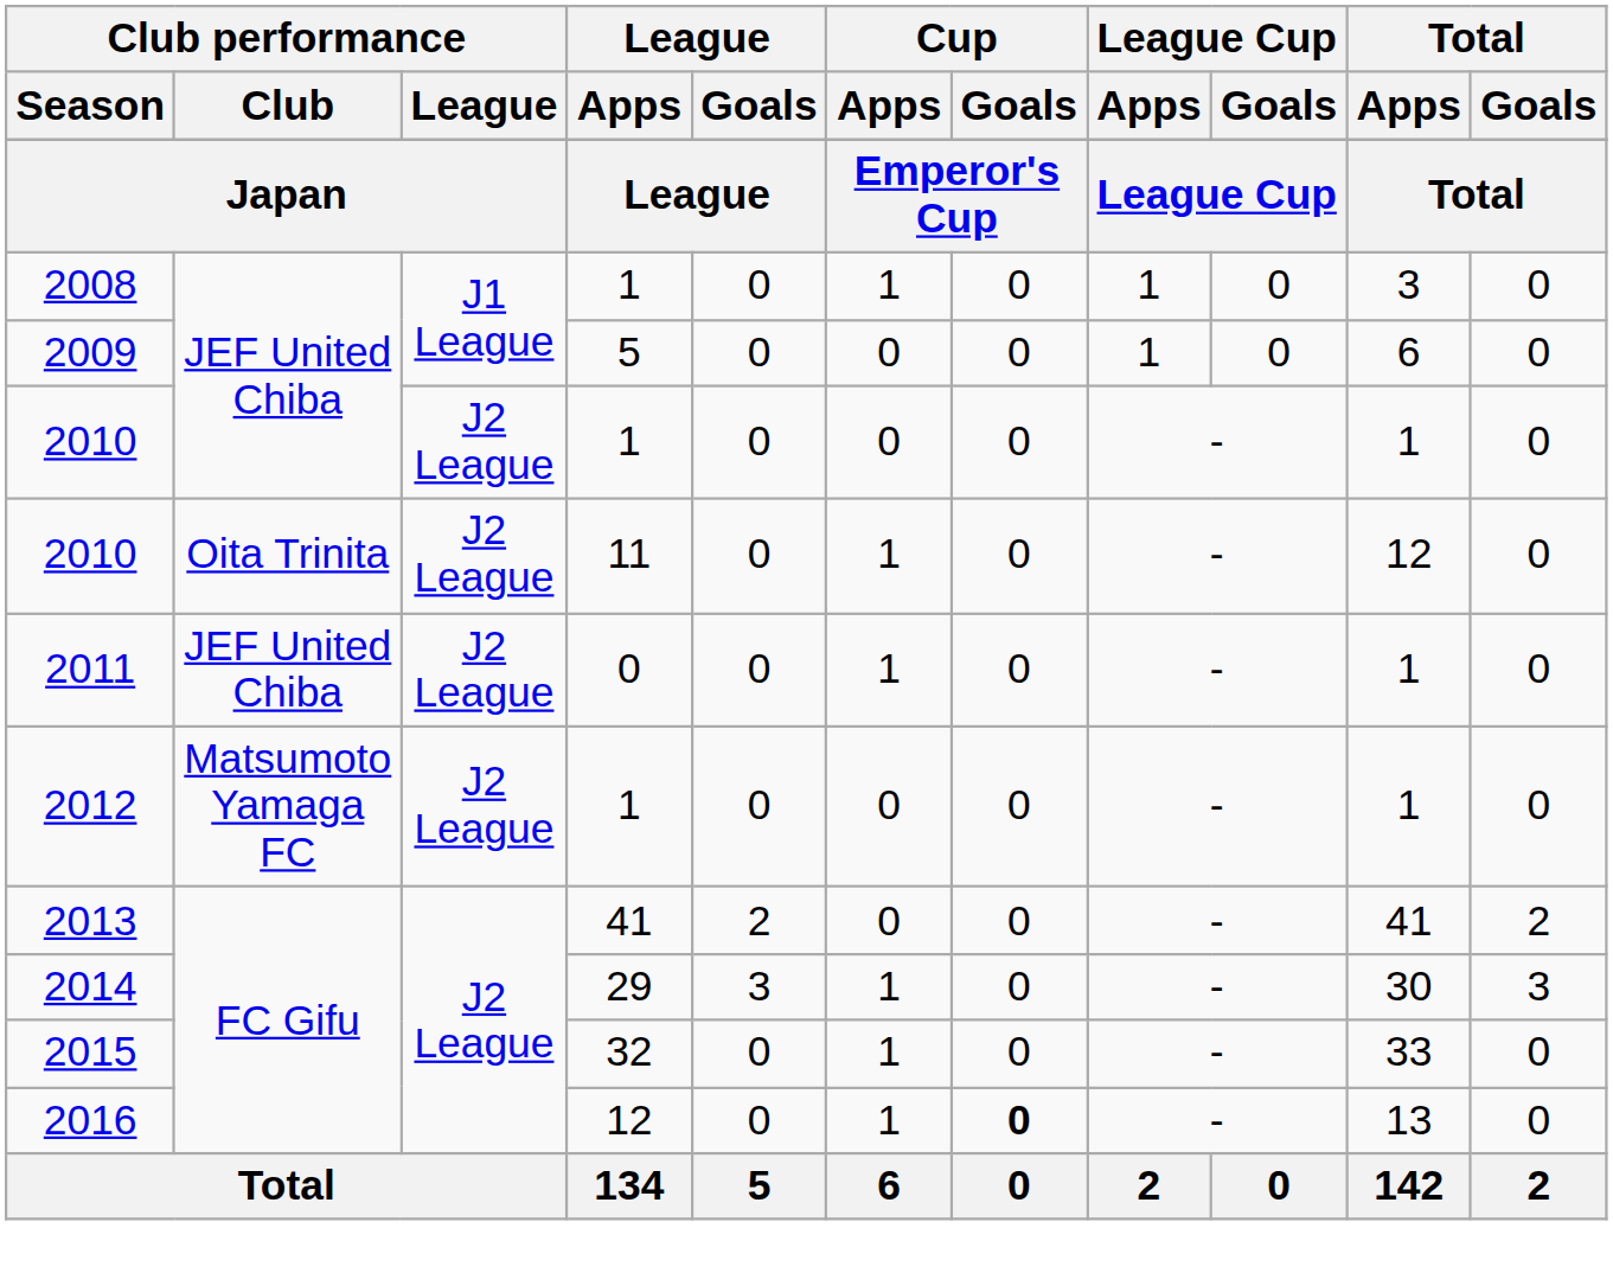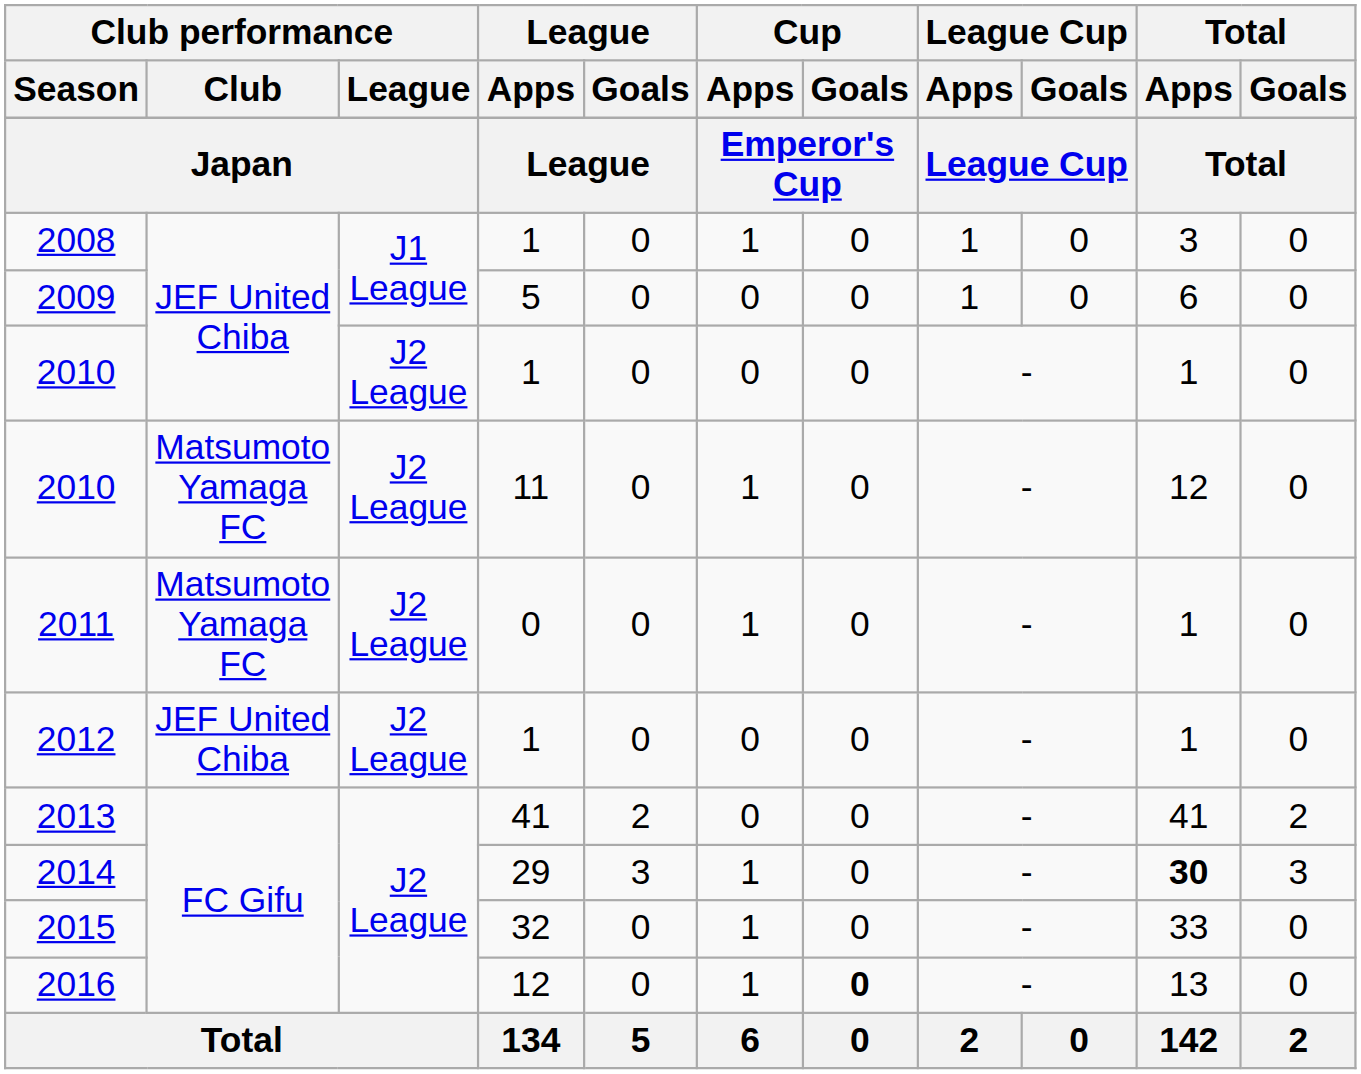2010 / 11 | Club performance / Club: Oita Trinita -> Matsumoto Yamaga FC
2011 | Club performance / Club: JEF United Chiba -> Matsumoto Yamaga FC
2012 | Club performance / Club: Matsumoto Yamaga FC -> JEF United Chiba
2014 | Total / Apps: normal -> bold
